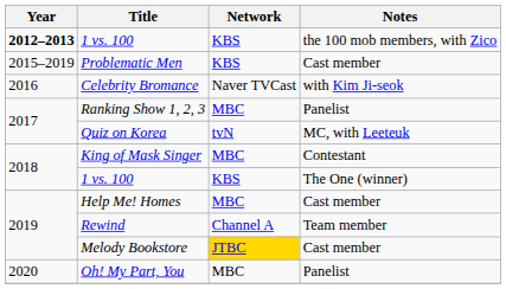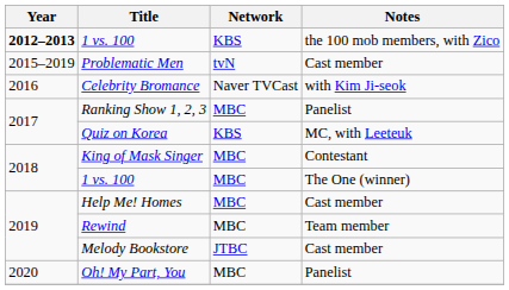Problematic Men | Network: KBS -> tvN
Quiz on Korea | Network: tvN -> KBS
1 vs. 100 / The One (winner) | Network: KBS -> MBC
Rewind | Network: Channel A -> MBC
Melody Bookstore | Network: gold background -> no background
